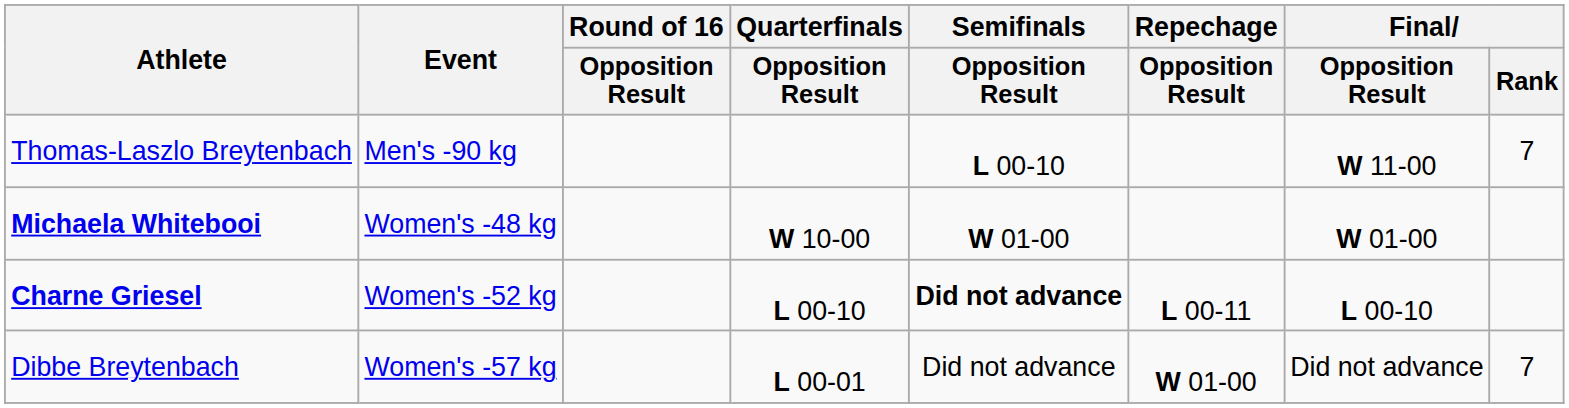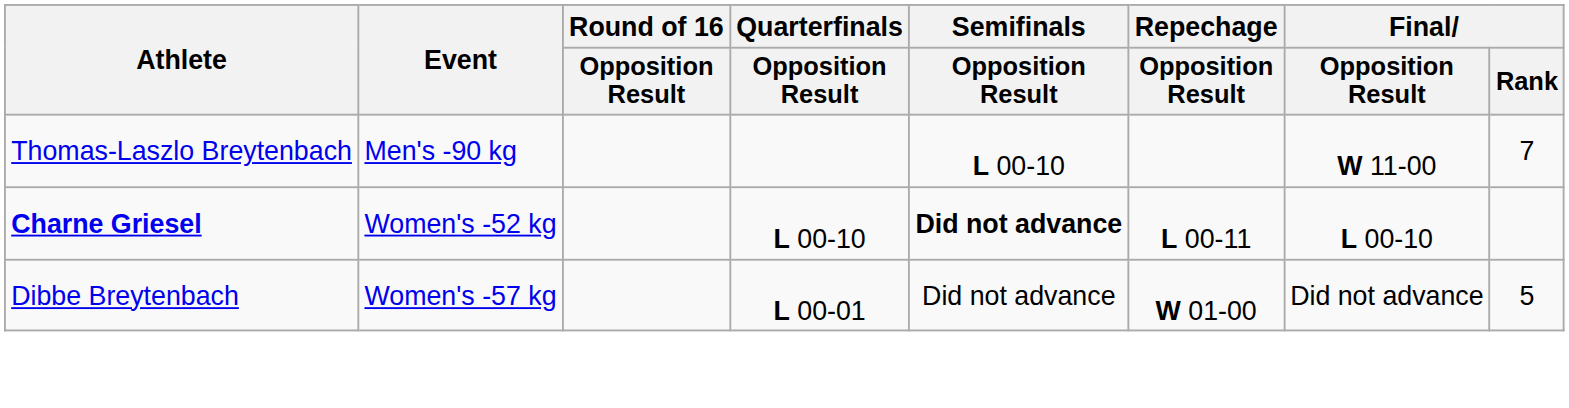- row: Michaela Whitebooi | Women's -48 kg | W 10-00 | W 01-00 | W 01-00
Dibbe Breytenbach | Final / Rank: 7 -> 5
